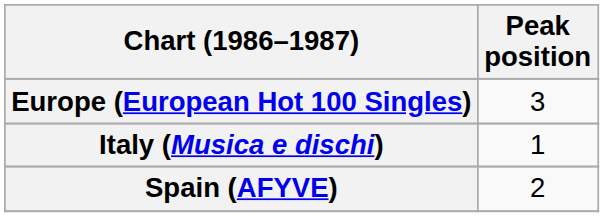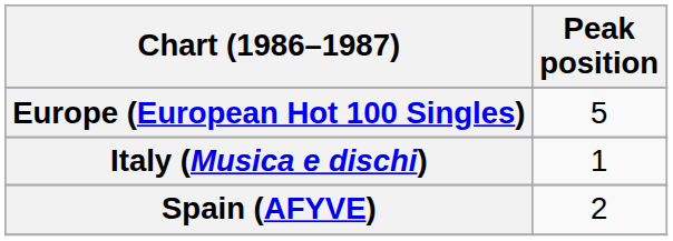Europe (European Hot 100 Singles) | Peak position: 3 -> 5
